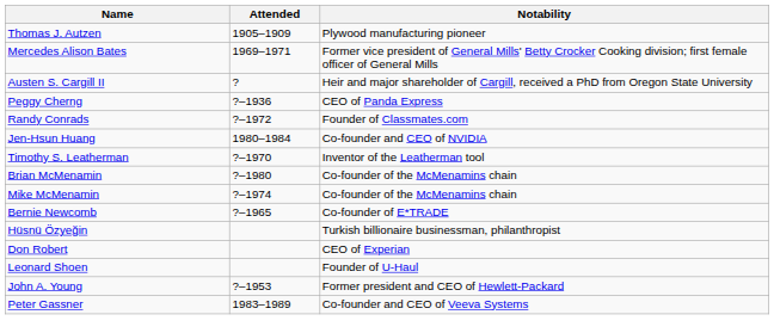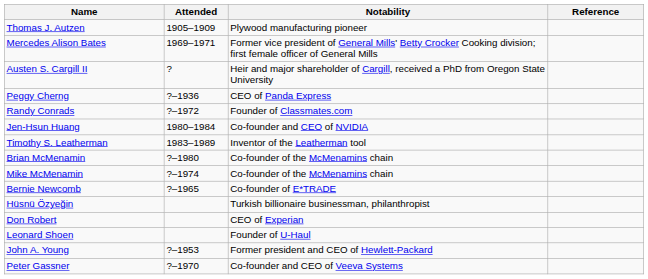+ column: Reference
Timothy S. Leatherman | Attended: ?–1970 -> 1983–1989
Peter Gassner | Attended: 1983–1989 -> ?–1970
